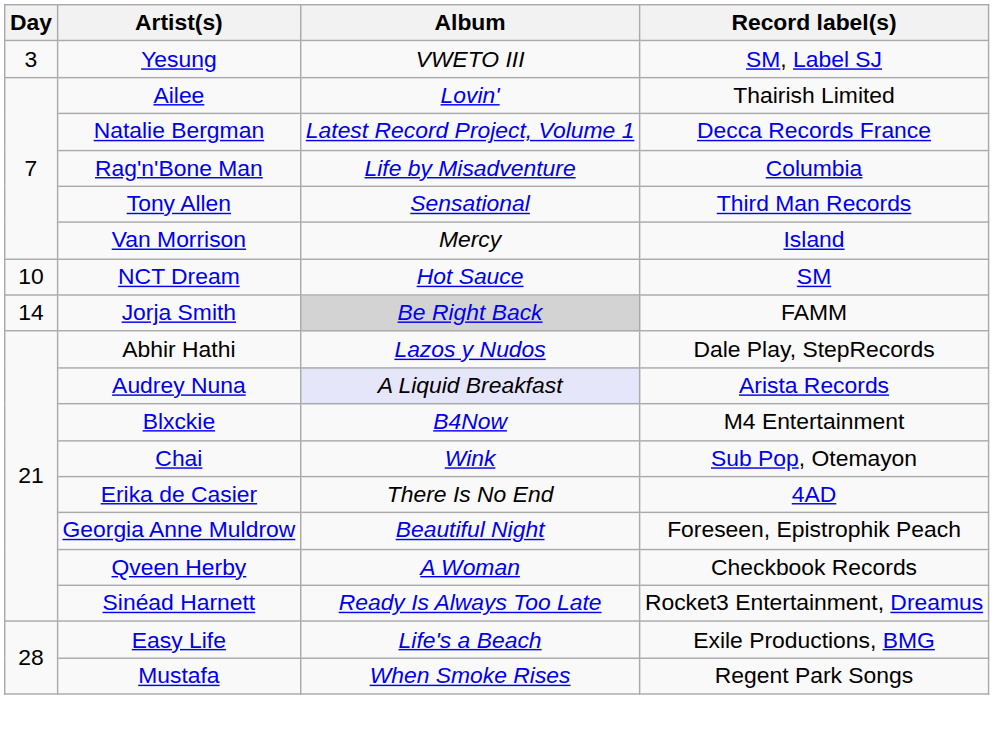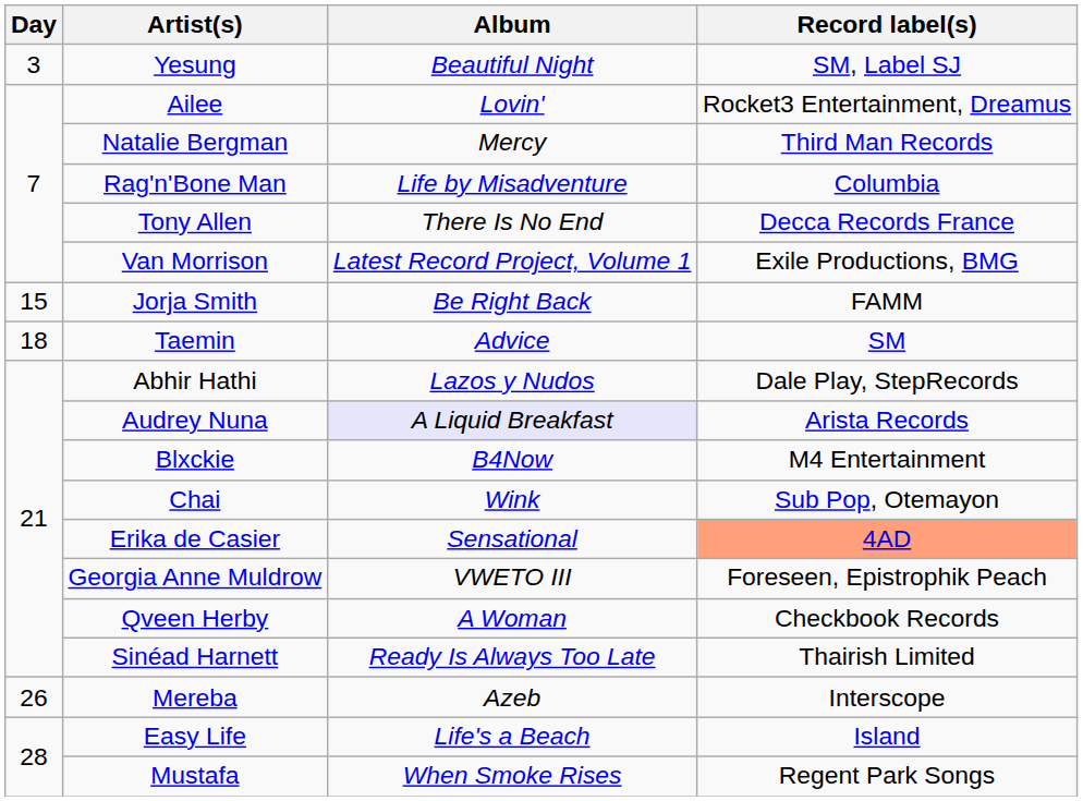Yesung | Album: VWETO III -> Beautiful Night
Ailee | Record label(s): Thairish Limited -> Rocket3 Entertainment, Dreamus
Natalie Bergman | Album: Latest Record Project, Volume 1 -> Mercy
Natalie Bergman | Record label(s): Decca Records France -> Third Man Records
Tony Allen | Album: Sensational -> There Is No End
Tony Allen | Record label(s): Third Man Records -> Decca Records France
Van Morrison | Album: Mercy -> Latest Record Project, Volume 1
Van Morrison | Record label(s): Island -> Exile Productions, BMG
- row: 10 | NCT Dream | Hot Sauce | SM
Jorja Smith | Day: 14 -> 15
Jorja Smith | Album: lightgrey background -> no background
+ row: 18 | Taemin | Advice | SM
Erika de Casier | Album: There Is No End -> Sensational
Erika de Casier | Record label(s): no background -> lightsalmon background
Georgia Anne Muldrow | Album: Beautiful Night -> VWETO III
Sinéad Harnett | Record label(s): Rocket3 Entertainment, Dreamus -> Thairish Limited
+ row: 26 | Mereba | Azeb | Interscope
Easy Life | Record label(s): Exile Productions, BMG -> Island
